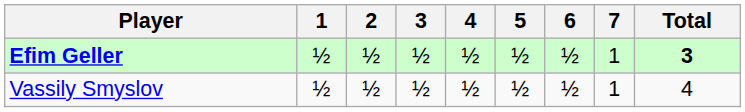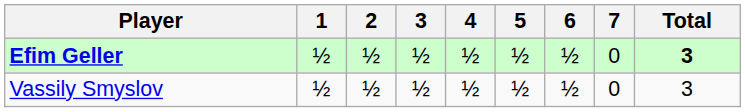Efim Geller | 7: 1 -> 0
Vassily Smyslov | 7: 1 -> 0
Vassily Smyslov | Total: 4 -> 3
